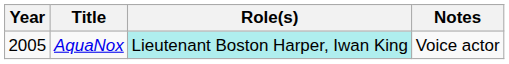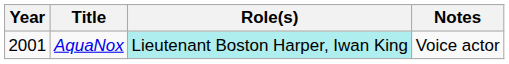AquaNox | Year: 2005 -> 2001
